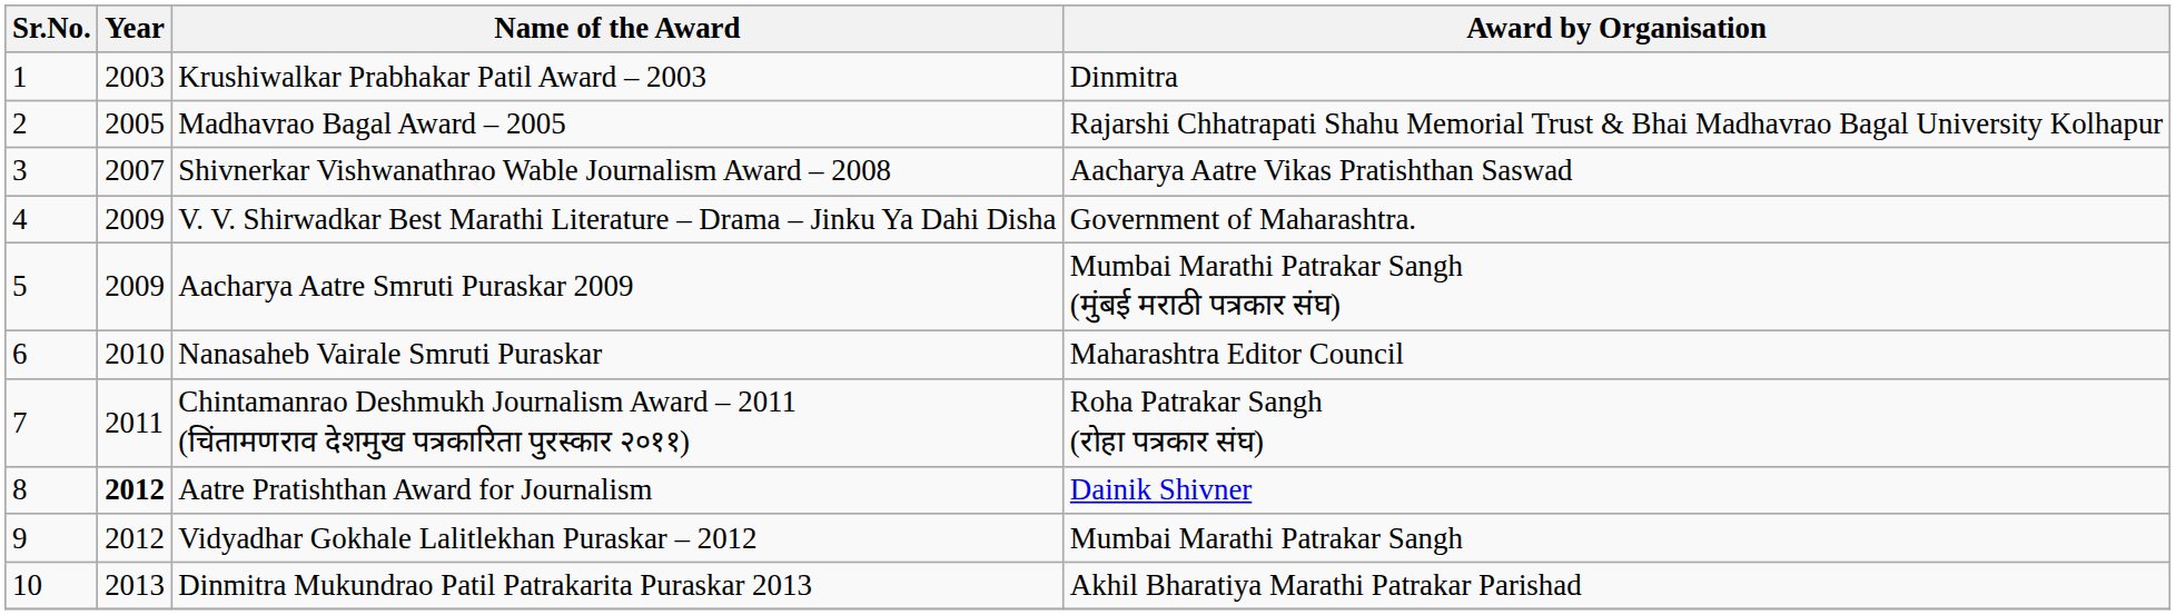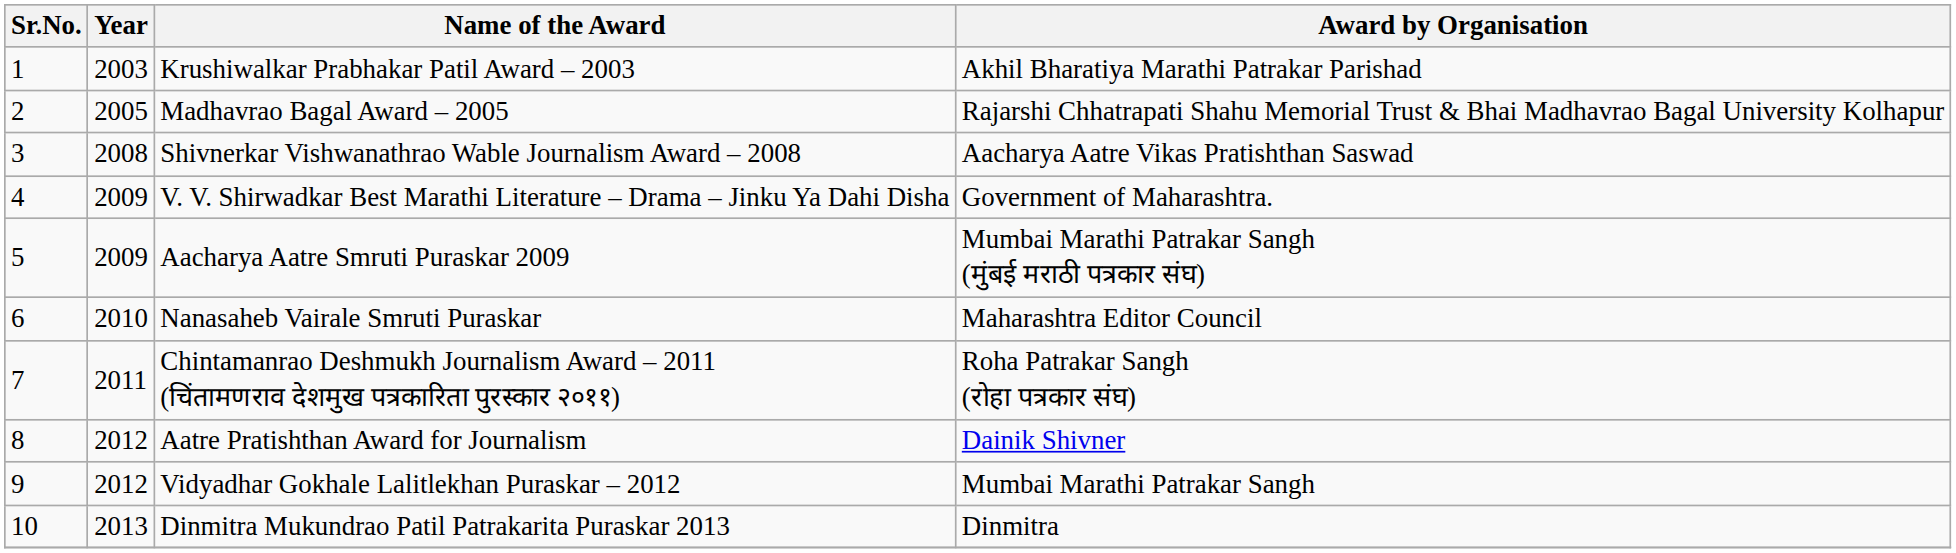Krushiwalkar Prabhakar Patil Award – 2003 | Award by Organisation: Dinmitra -> Akhil Bharatiya Marathi Patrakar Parishad
Shivnerkar Vishwanathrao Wable Journalism Award – 2008 | Year: 2007 -> 2008
Aatre Pratishthan Award for Journalism | Year: bold -> normal
Dinmitra Mukundrao Patil Patrakarita Puraskar 2013 | Award by Organisation: Akhil Bharatiya Marathi Patrakar Parishad -> Dinmitra
